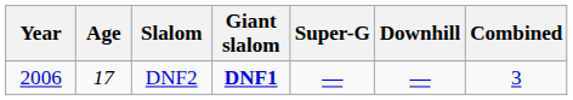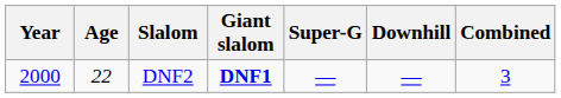DNF2 | Year: 2006 -> 2000
DNF2 | Age: 17 -> 22
